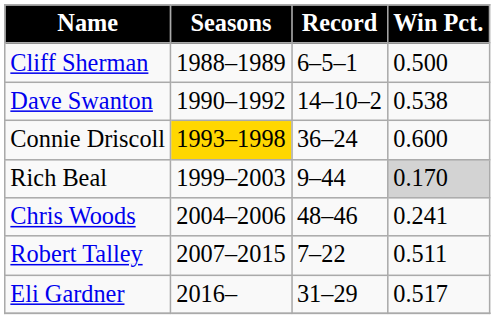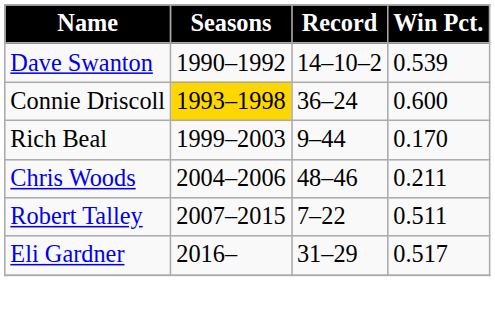- row: Cliff Sherman | 1988–1989 | 6–5–1 | 0.500
Dave Swanton | Win Pct.: 0.538 -> 0.539
Rich Beal | Win Pct.: lightgrey background -> no background
Chris Woods | Win Pct.: 0.241 -> 0.211
